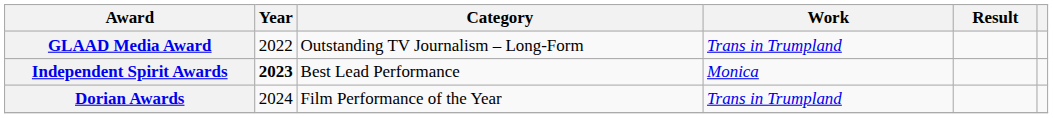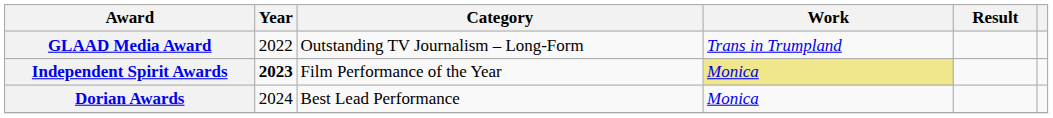Independent Spirit Awards | Category: Best Lead Performance -> Film Performance of the Year
Independent Spirit Awards | Work: no background -> khaki background
Dorian Awards | Category: Film Performance of the Year -> Best Lead Performance
Dorian Awards | Work: Trans in Trumpland -> Monica
